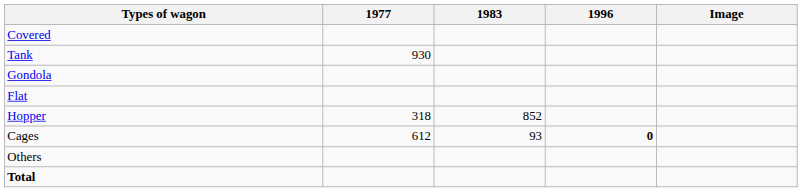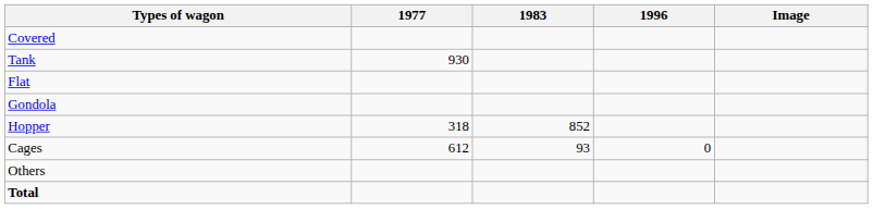rows swapped: Gondola <-> Flat
Cages | 1996: bold -> normal
